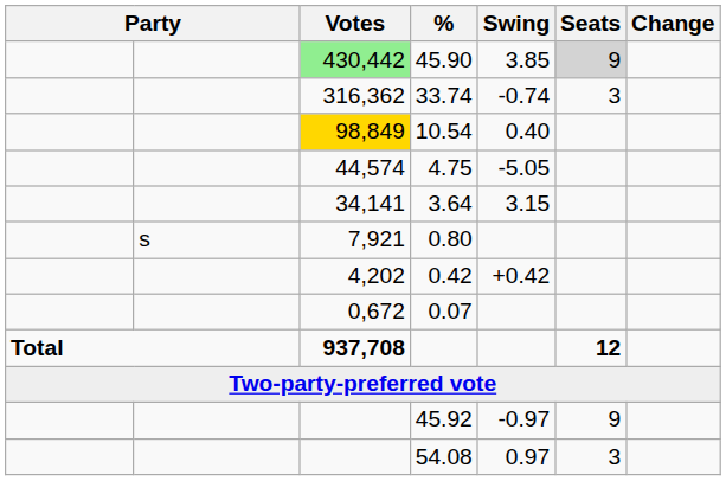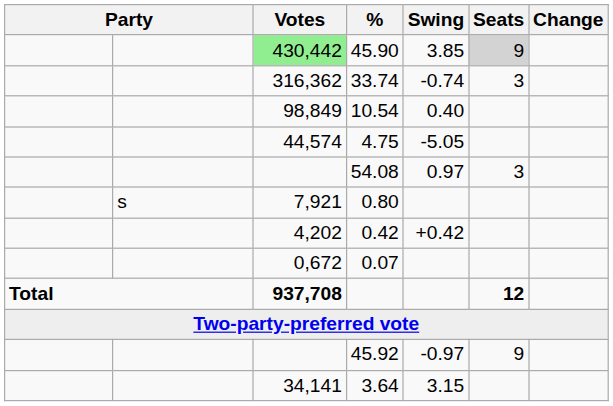10.54 | Votes: gold background -> no background
rows swapped: 3.64 <-> 54.08
